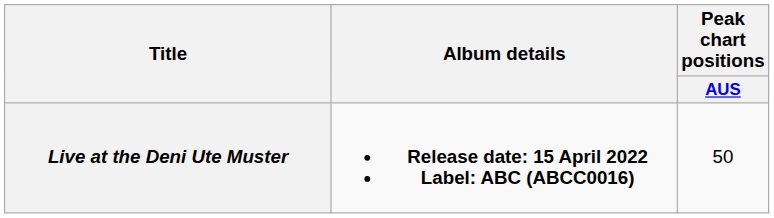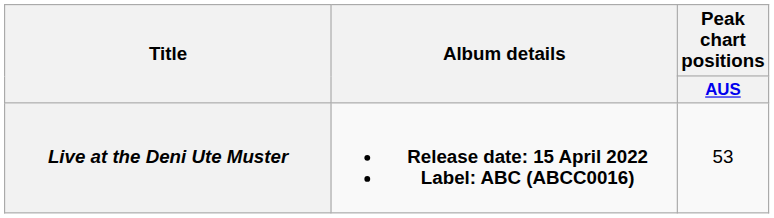Live at the Deni Ute Muster | Peak chart positions / AUS: 50 -> 53
